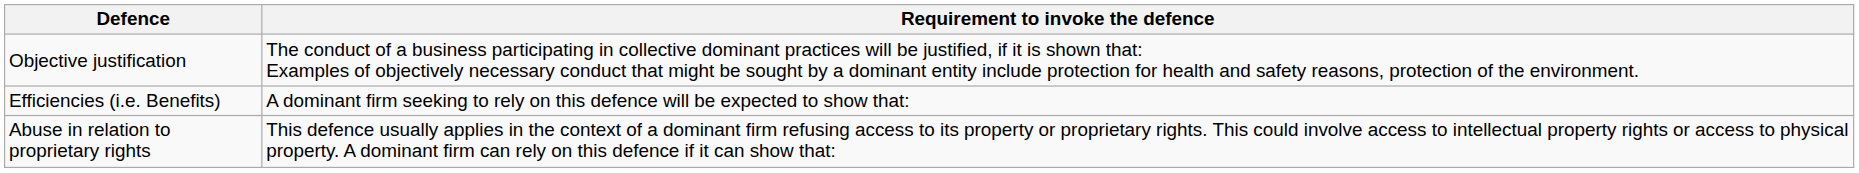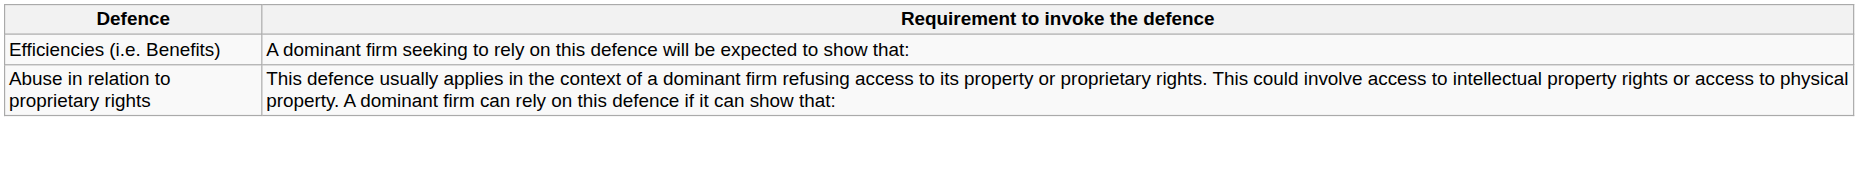- row: Objective justification | The conduct of a business participating in collective dominant practices will be justified, if it is shown that: Examples of objectively necessary conduct that might be sought by a dominant entity include protection for health and safety reasons, protection of the environment.
